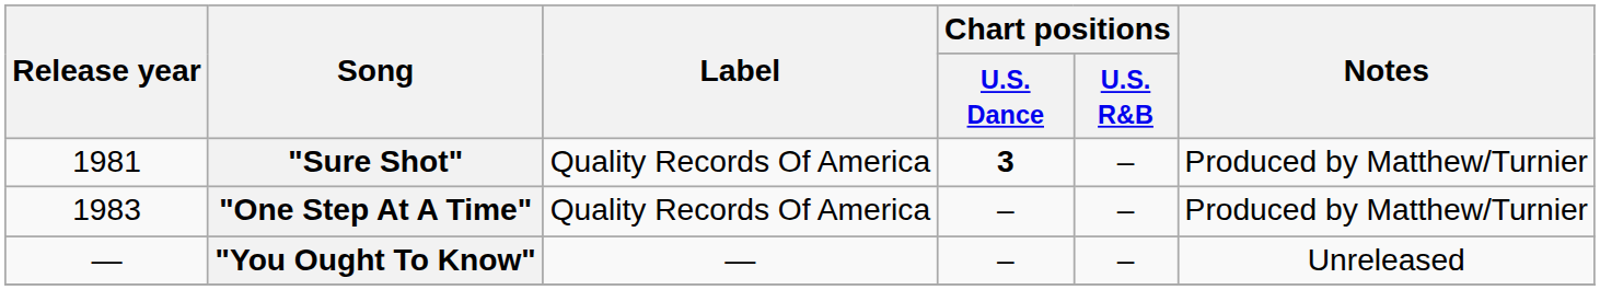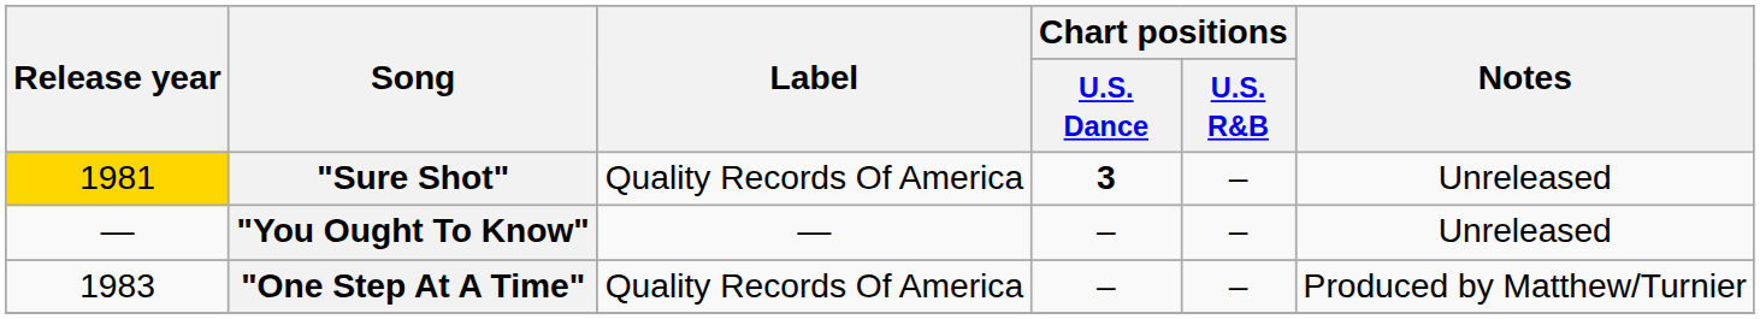"Sure Shot" | Release year: no background -> gold background
"Sure Shot" | Notes: Produced by Matthew/Turnier -> Unreleased
rows swapped: "One Step At A Time" <-> "You Ought To Know"
